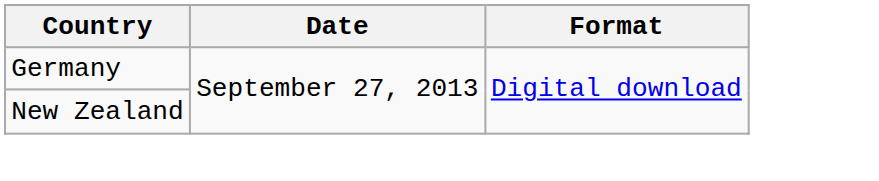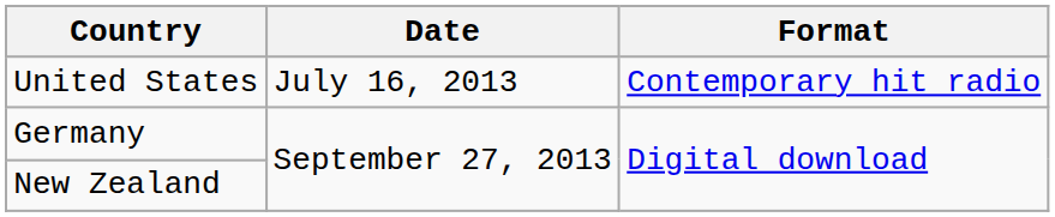+ row: United States | July 16, 2013 | Contemporary hit radio
